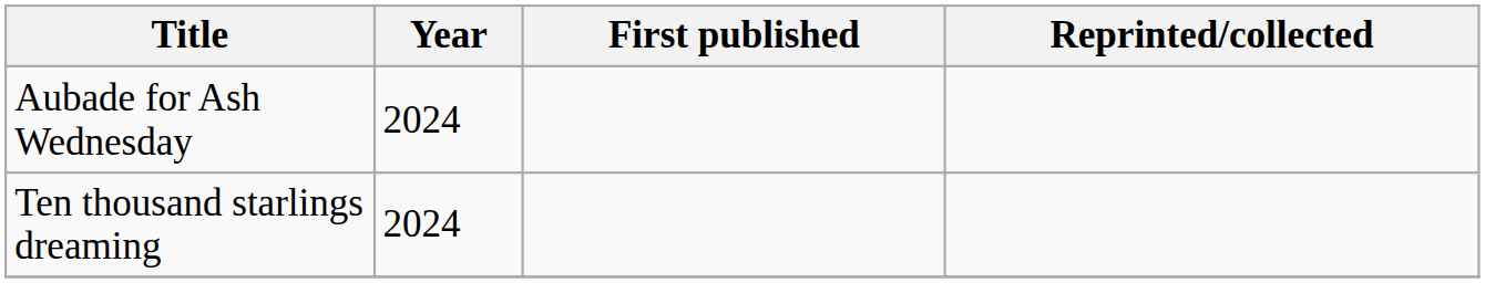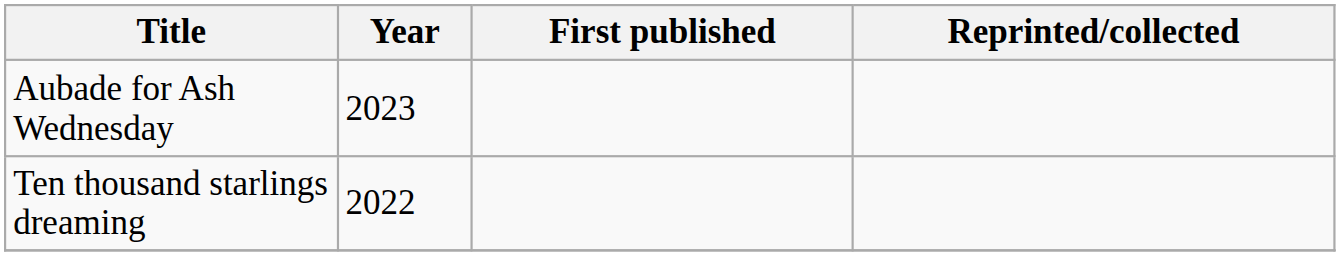Aubade for Ash Wednesday | Year: 2024 -> 2023
Ten thousand starlings dreaming | Year: 2024 -> 2022
